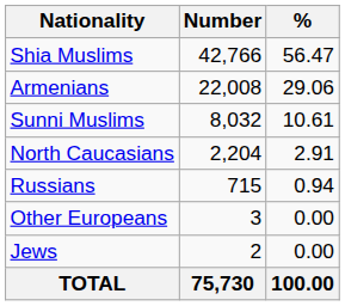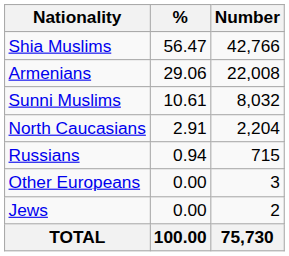columns swapped: Number <-> %
